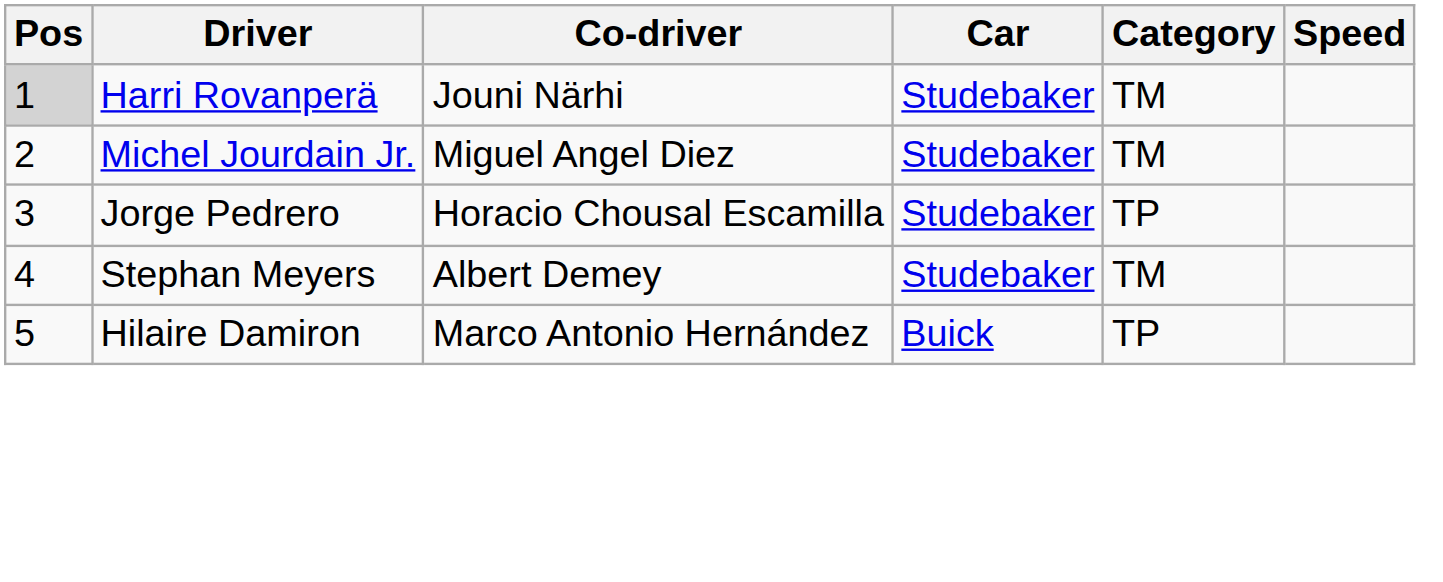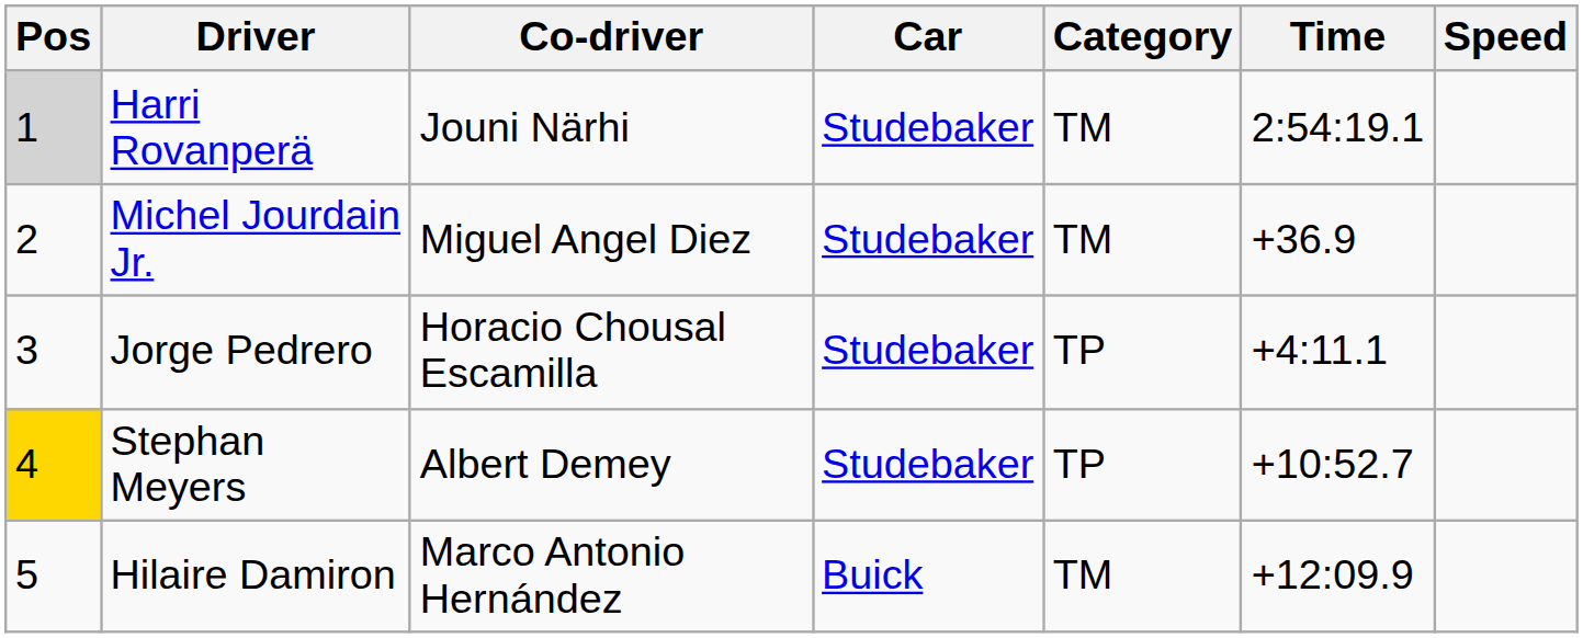+ column: Time | 2:54:19.1 | +36.9 | +4:11.1 | +10:52.7 | +12:09.9
Stephan Meyers | Pos: no background -> gold background
Stephan Meyers | Category: TM -> TP
Hilaire Damiron | Category: TP -> TM
